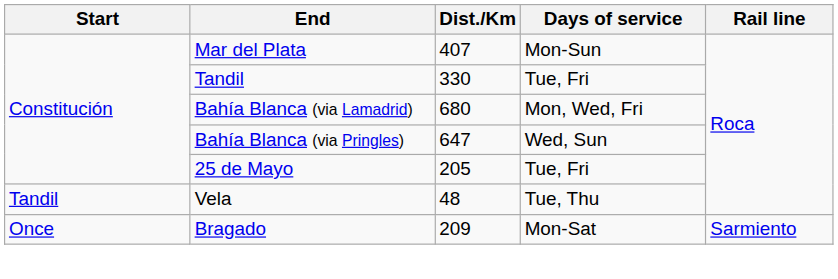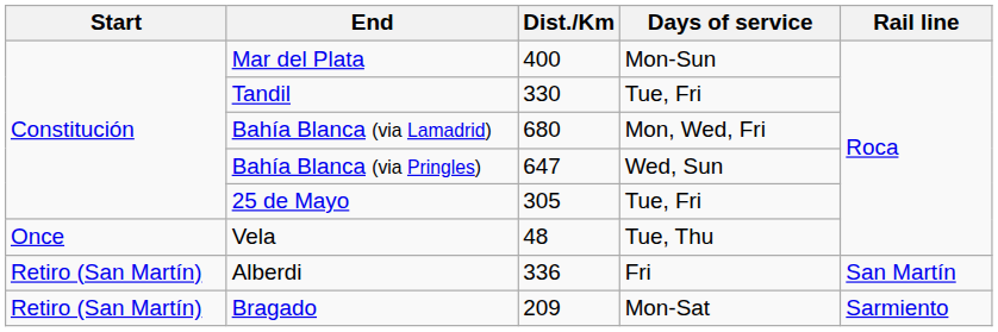Mar del Plata | Dist./Km: 407 -> 400
25 de Mayo | Dist./Km: 205 -> 305
Vela | Start: Tandil -> Once
+ row: Retiro (San Martín) | Alberdi | 336 | Fri | San Martín
Bragado | Start: Once -> Retiro (San Martín)
